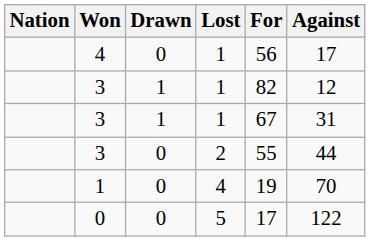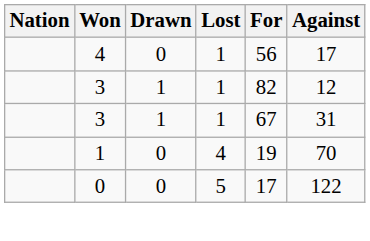- row: 3 | 0 | 2 | 55 | 44
